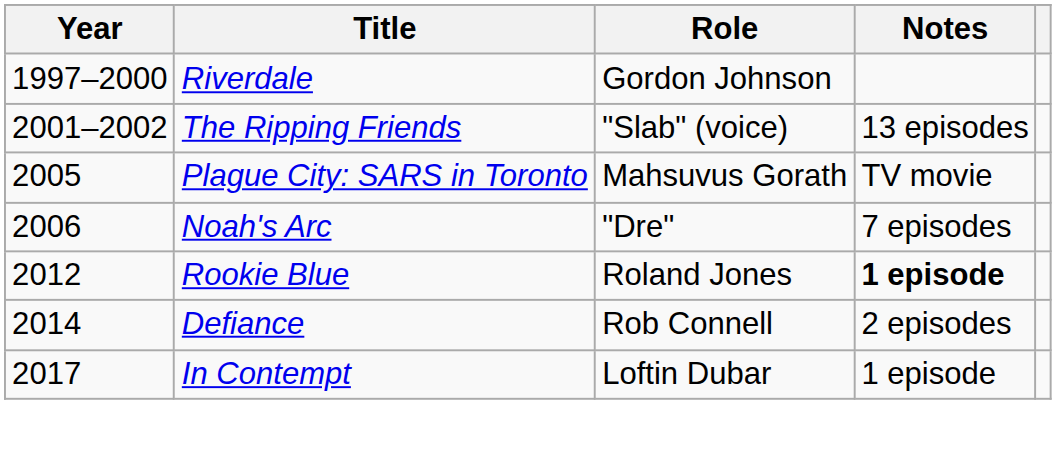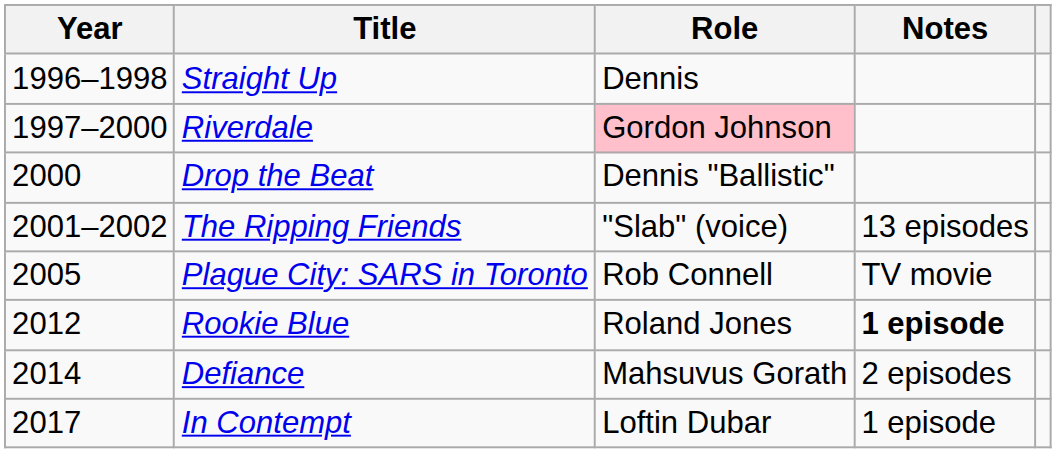+ row: 1996–1998 | Straight Up | Dennis
Riverdale | Role: no background -> pink background
+ row: 2000 | Drop the Beat | Dennis "Ballistic"
Plague City: SARS in Toronto | Role: Mahsuvus Gorath -> Rob Connell
- row: 2006 | Noah's Arc | "Dre" | 7 episodes
Defiance | Role: Rob Connell -> Mahsuvus Gorath
